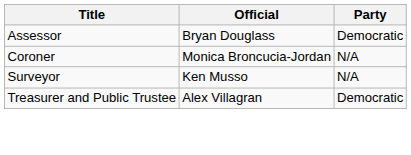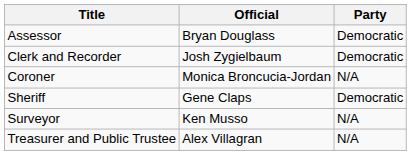+ row: Clerk and Recorder | Josh Zygielbaum | Democratic
+ row: Sheriff | Gene Claps | Democratic
Treasurer and Public Trustee | Party: Democratic -> N/A
